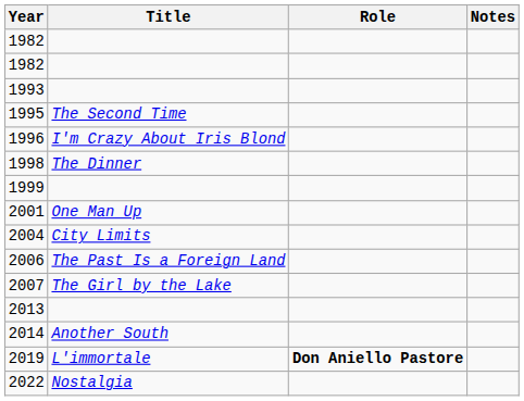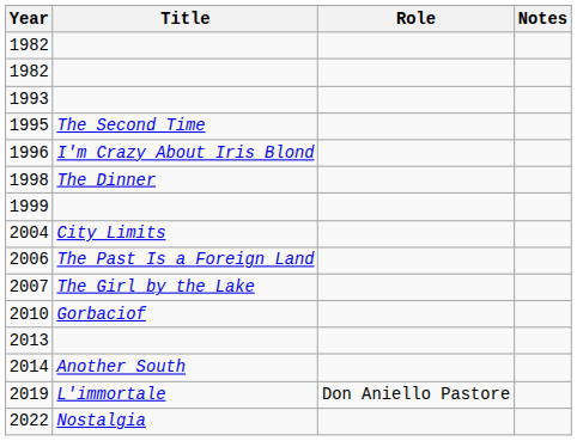- row: 2001 | One Man Up
+ row: 2010 | Gorbaciof
2019 | Role: bold -> normal
